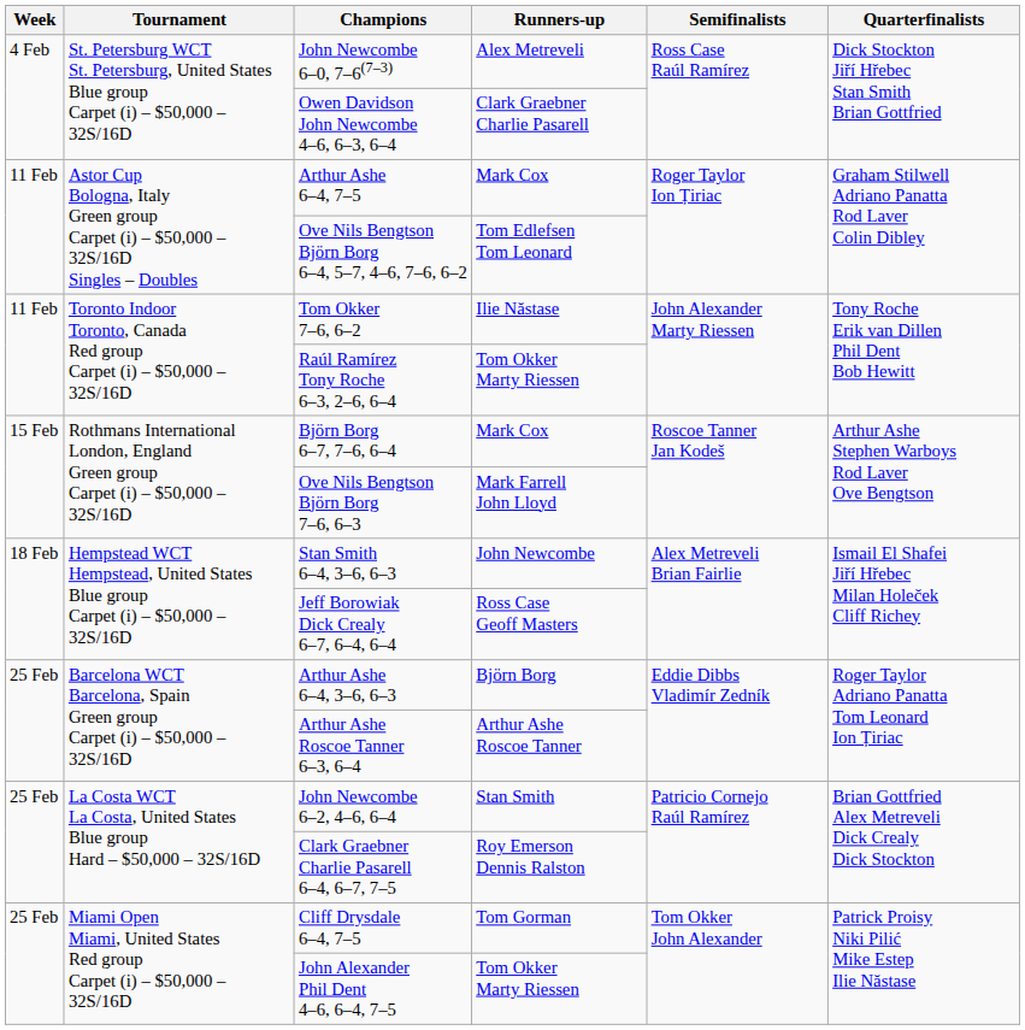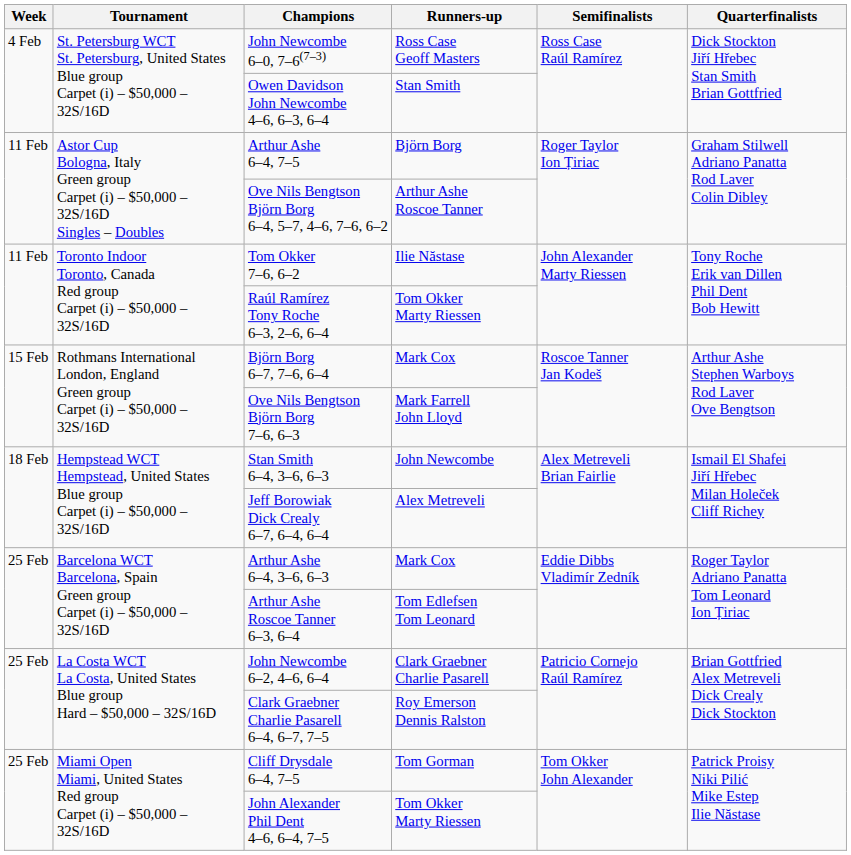John Newcombe 6–0, 7–6(7–3) | Runners-up: Alex Metreveli -> Ross Case Geoff Masters
Owen Davidson John Newcombe 4–6, 6–3, 6–4 | Runners-up: Clark Graebner Charlie Pasarell -> Stan Smith
Arthur Ashe 6–4, 7–5 | Runners-up: Mark Cox -> Björn Borg
Ove Nils Bengtson Björn Borg 6–4, 5–7, 4–6, 7–6, 6–2 | Runners-up: Tom Edlefsen Tom Leonard -> Arthur Ashe Roscoe Tanner
Jeff Borowiak Dick Crealy 6–7, 6–4, 6–4 | Runners-up: Ross Case Geoff Masters -> Alex Metreveli
Arthur Ashe 6–4, 3–6, 6–3 | Runners-up: Björn Borg -> Mark Cox
Arthur Ashe Roscoe Tanner 6–3, 6–4 | Runners-up: Arthur Ashe Roscoe Tanner -> Tom Edlefsen Tom Leonard
John Newcombe 6–2, 4–6, 6–4 | Runners-up: Stan Smith -> Clark Graebner Charlie Pasarell
